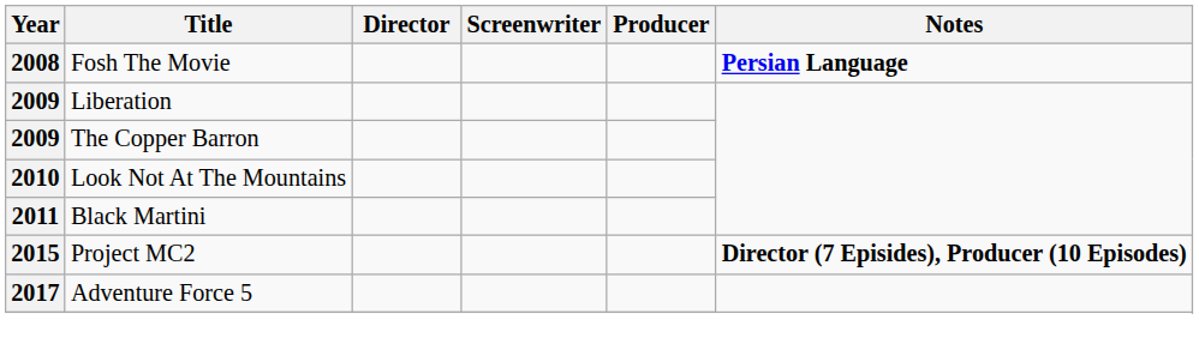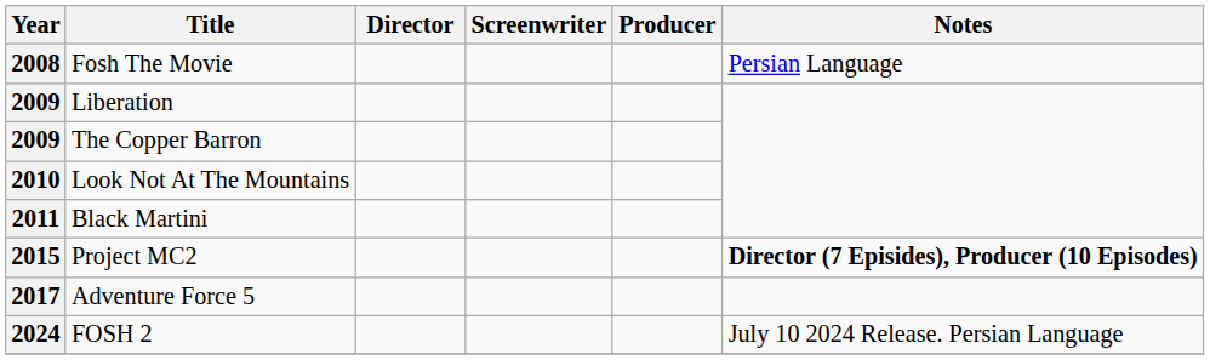Fosh The Movie | Notes: bold -> normal
+ row: 2024 | FOSH 2 | July 10 2024 Release. Persian Language
